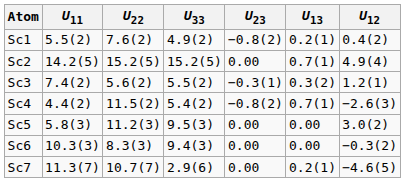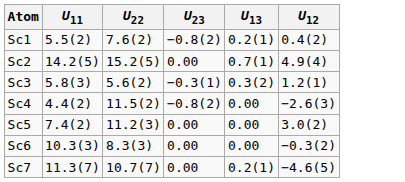- column: U33 | 4.9(2) | 15.2(5) | 5.5(2) | 5.4(2) | 9.5(3) | 9.4(3) | 2.9(6)
Sc3 | U11: 7.4(2) -> 5.8(3)
Sc4 | U13: 0.7(1) -> 0.00
Sc5 | U11: 5.8(3) -> 7.4(2)
